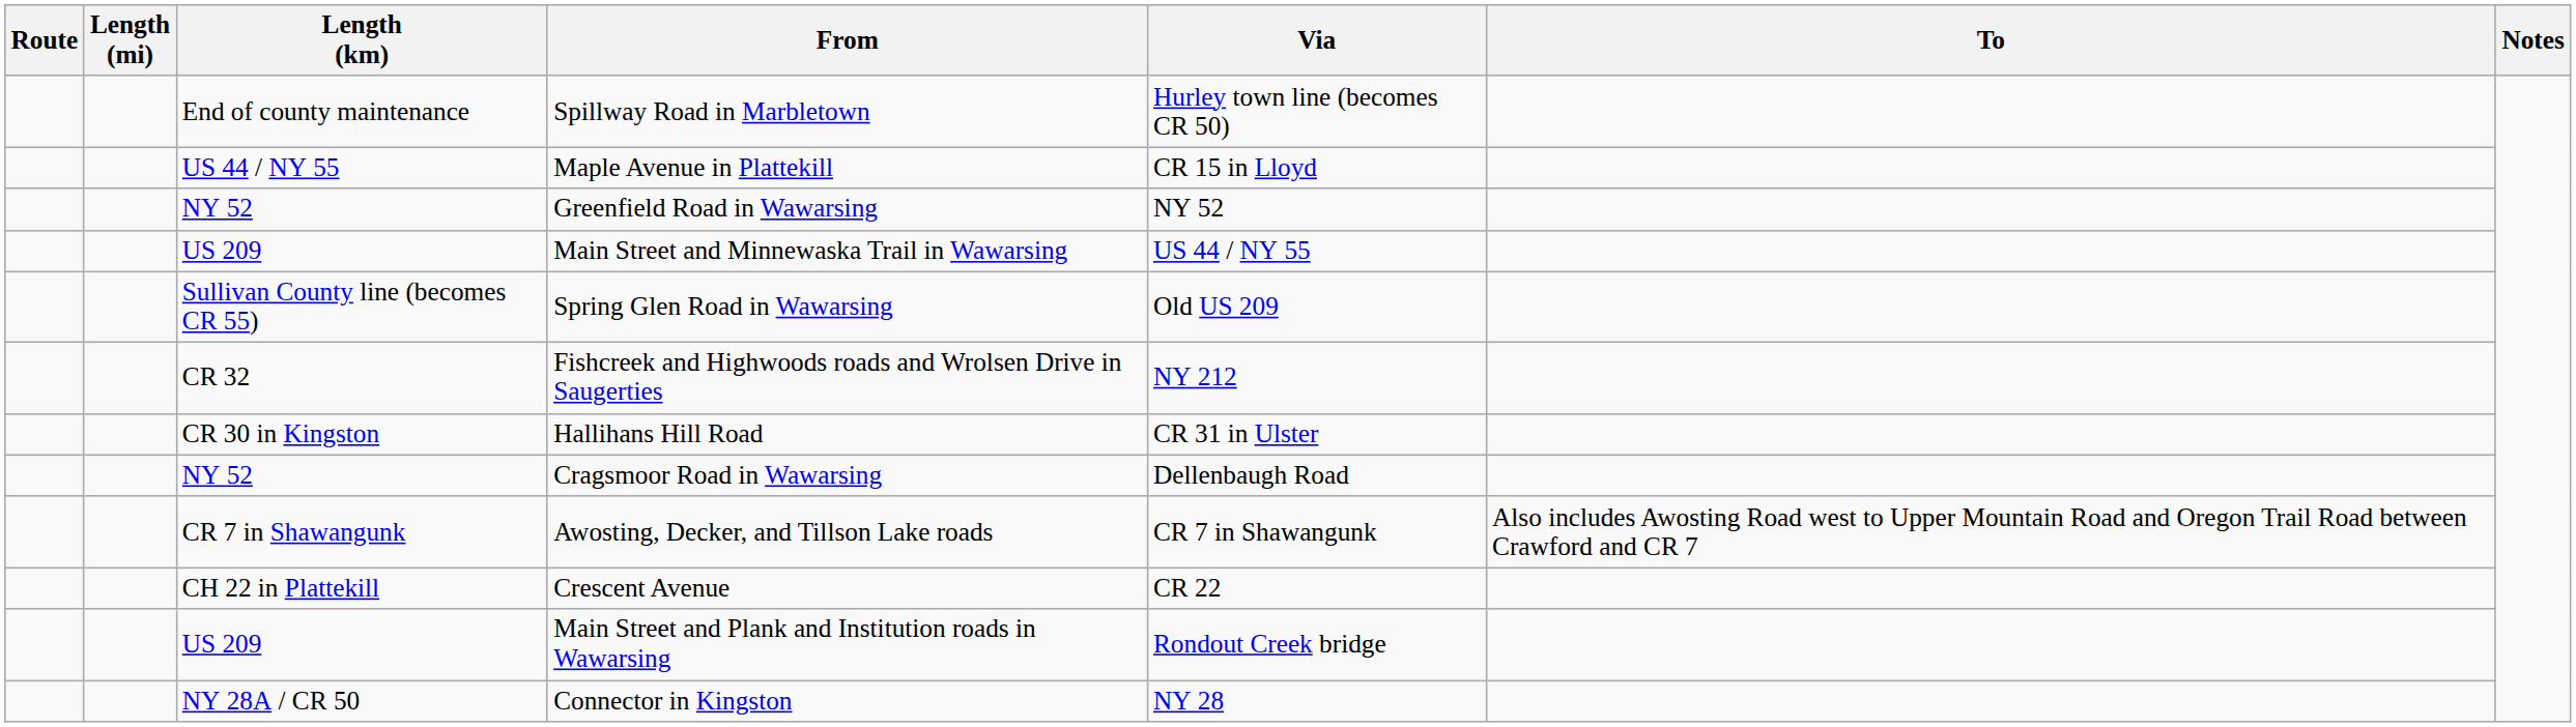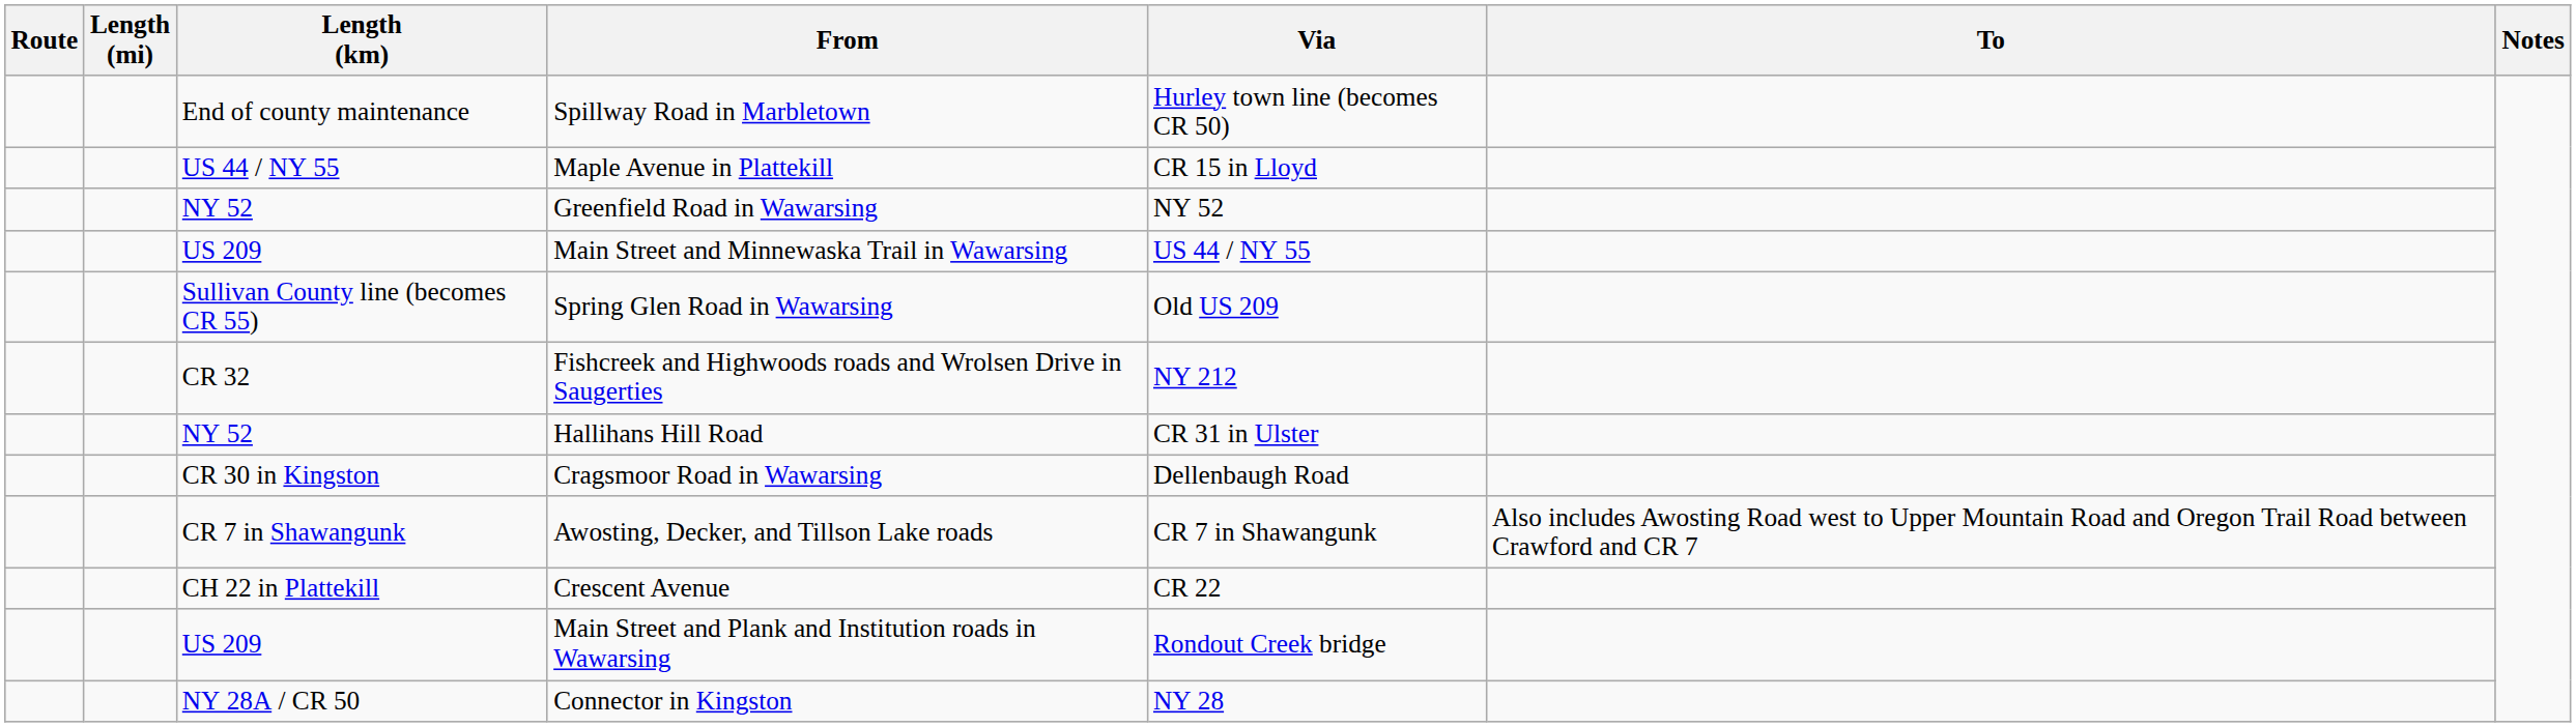Hallihans Hill Road | Length (km): CR 30 in Kingston -> NY 52
Cragsmoor Road in Wawarsing | Length (km): NY 52 -> CR 30 in Kingston
